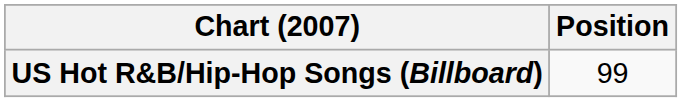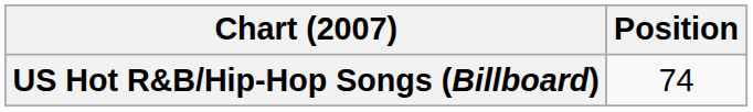US Hot R&B/Hip-Hop Songs (Billboard) | Position: 99 -> 74
